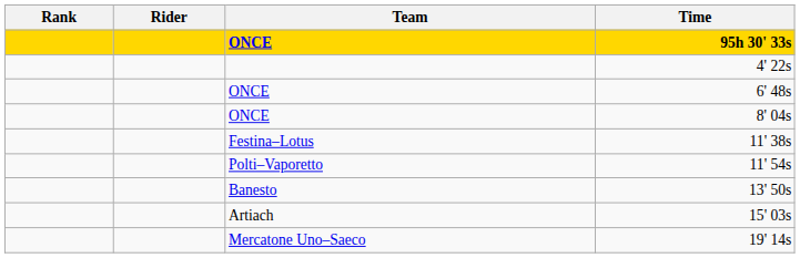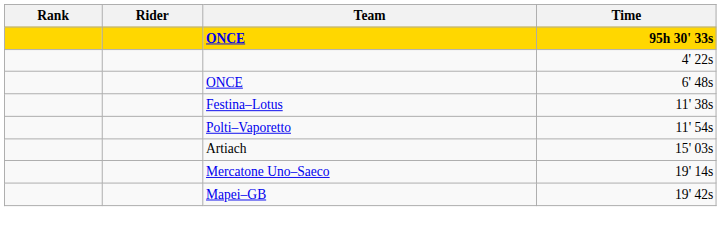- row: ONCE | 8' 04s
- row: Banesto | 13' 50s
+ row: Mapei–GB | 19' 42s
